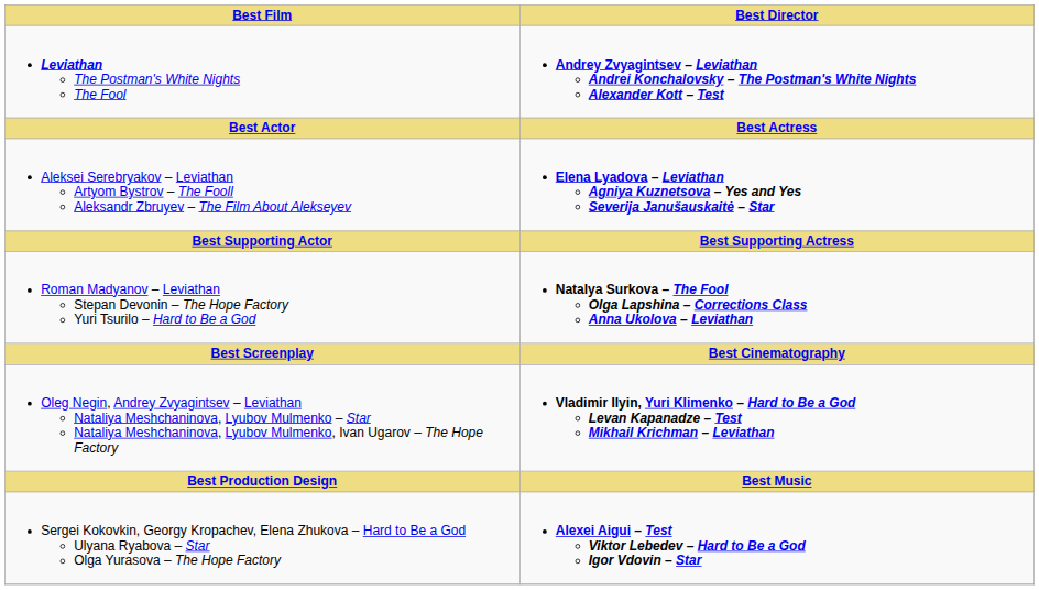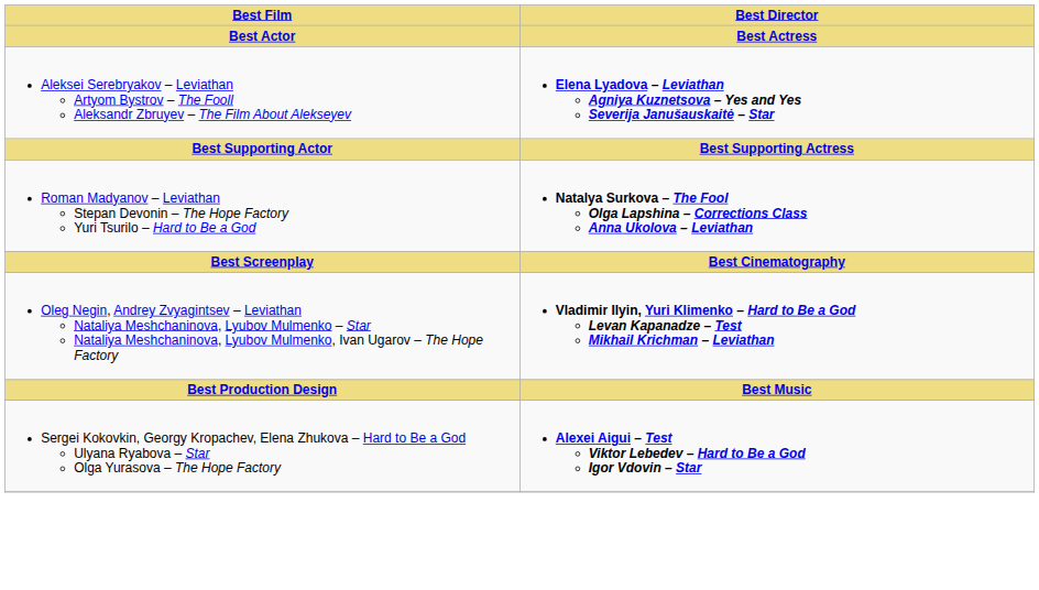- row: Leviathan The Postman's White Nights The Fool | Andrey Zvyagintsev – Leviathan Andrei Konchalovsky – The Postman's White Nights Alexander Kott – Test
